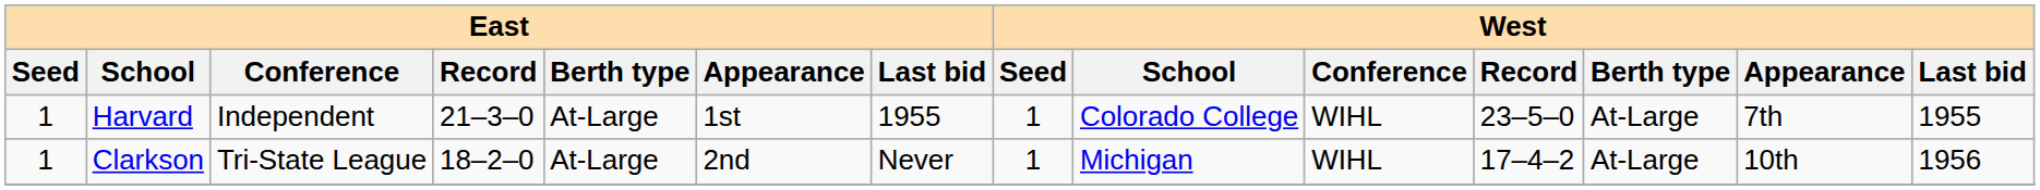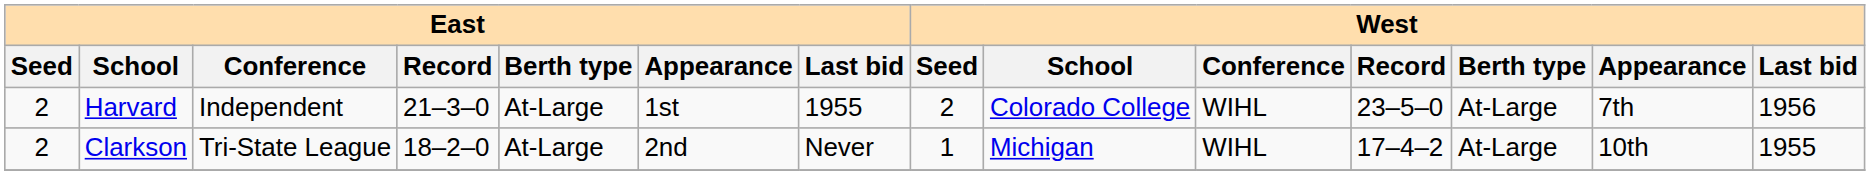Harvard | East / Seed: 1 -> 2
Harvard | West / Seed: 1 -> 2
Harvard | West / Last bid: 1955 -> 1956
Clarkson | East / Seed: 1 -> 2
Clarkson | West / Last bid: 1956 -> 1955
